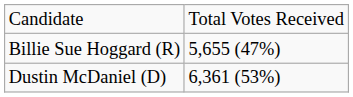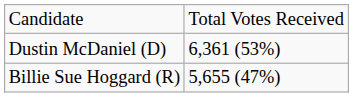rows swapped: Dustin McDaniel (D) <-> Billie Sue Hoggard (R)
